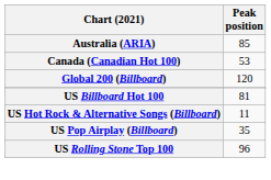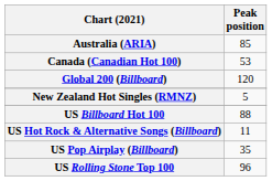+ row: New Zealand Hot Singles (RMNZ) | 5
US Billboard Hot 100 | Peak position: 81 -> 88
